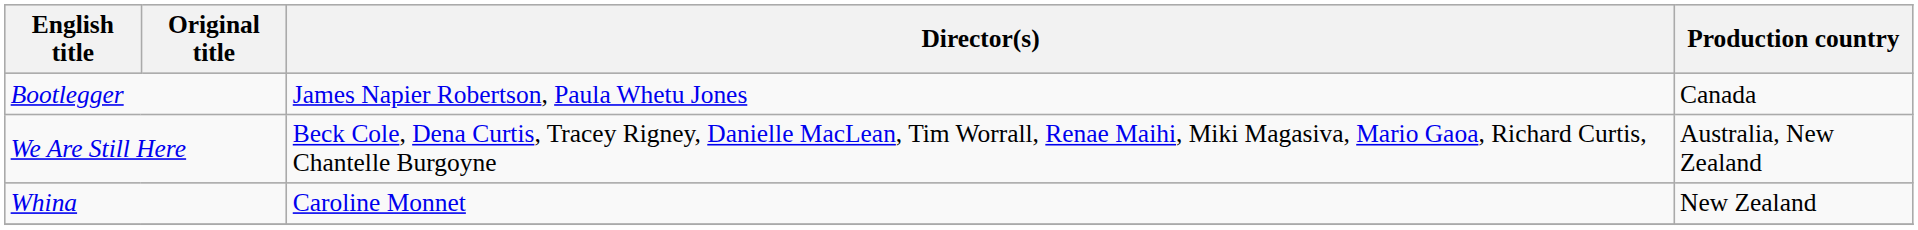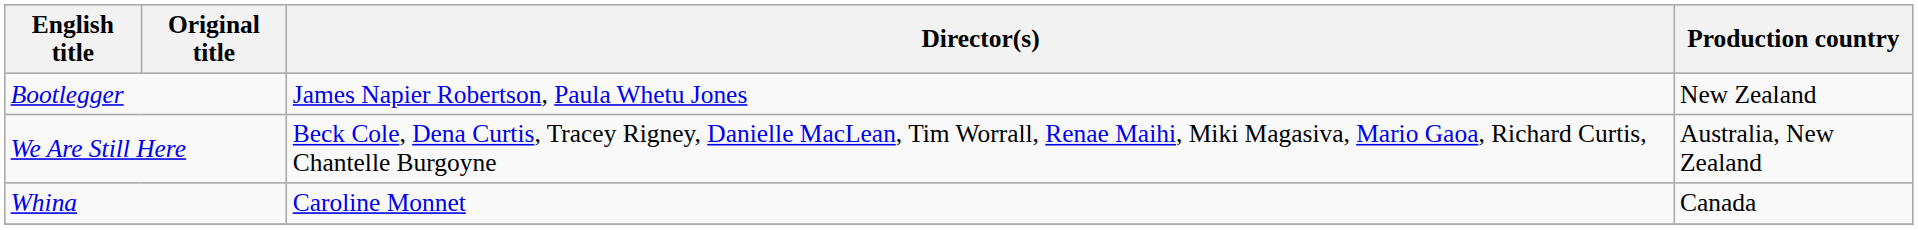Bootlegger | Production country: Canada -> New Zealand
Whina | Production country: New Zealand -> Canada
